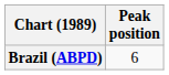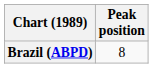Brazil (ABPD) | Peak position: 6 -> 8
